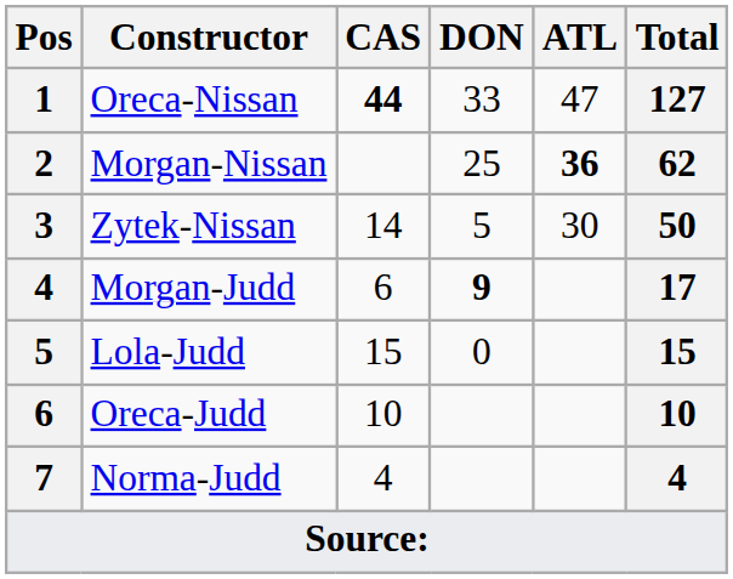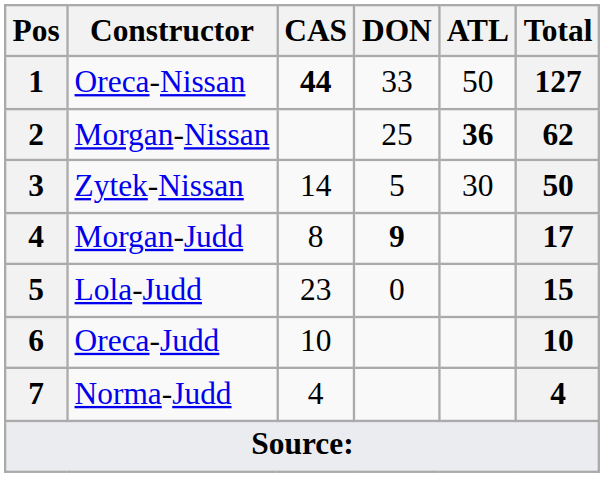Oreca-Nissan | ATL: 47 -> 50
Morgan-Judd | CAS: 6 -> 8
Lola-Judd | CAS: 15 -> 23
